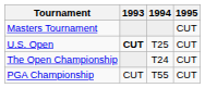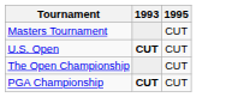- column: 1994 | T25 | T24 | T55
PGA Championship | 1993: normal -> bold
